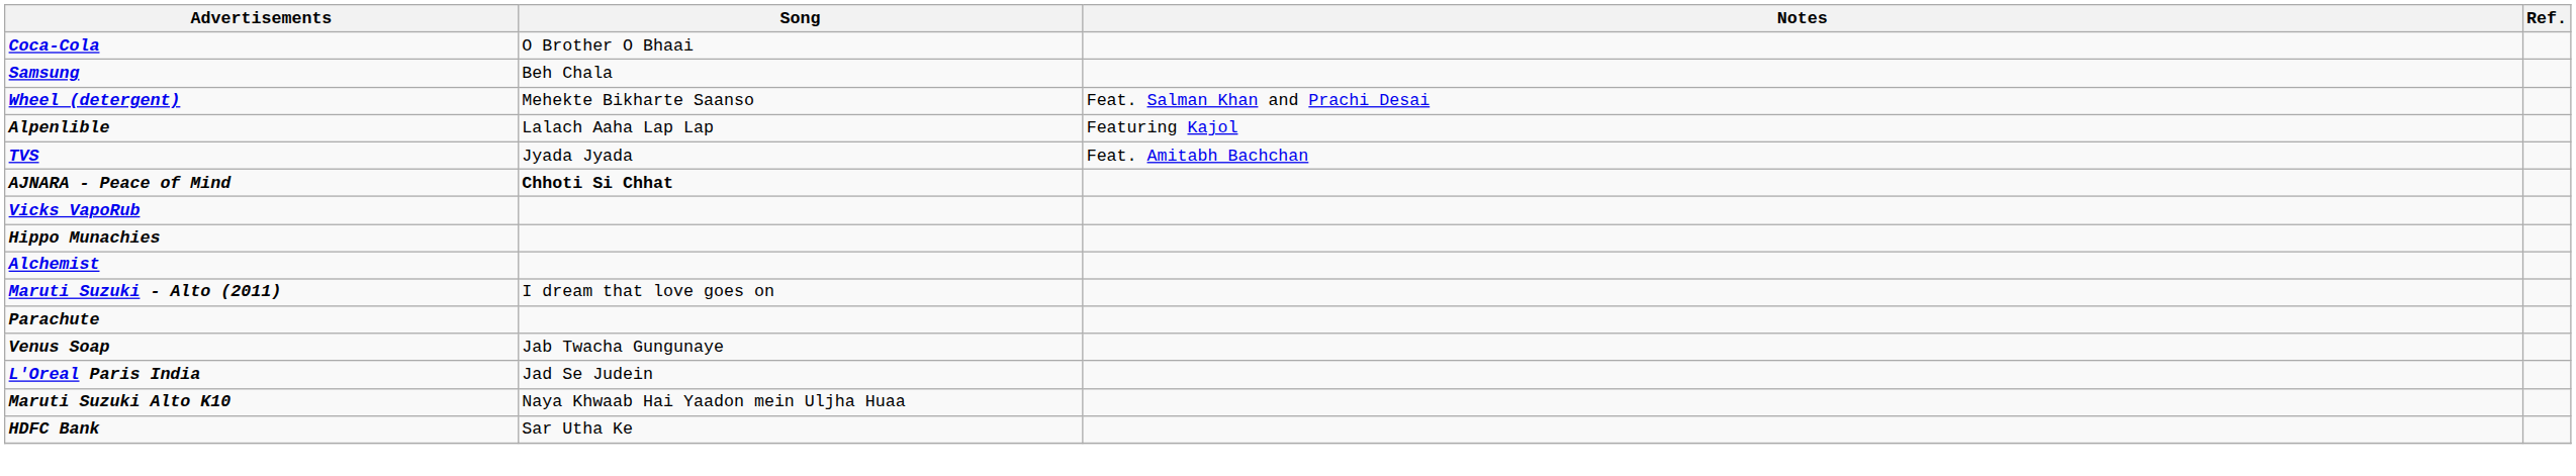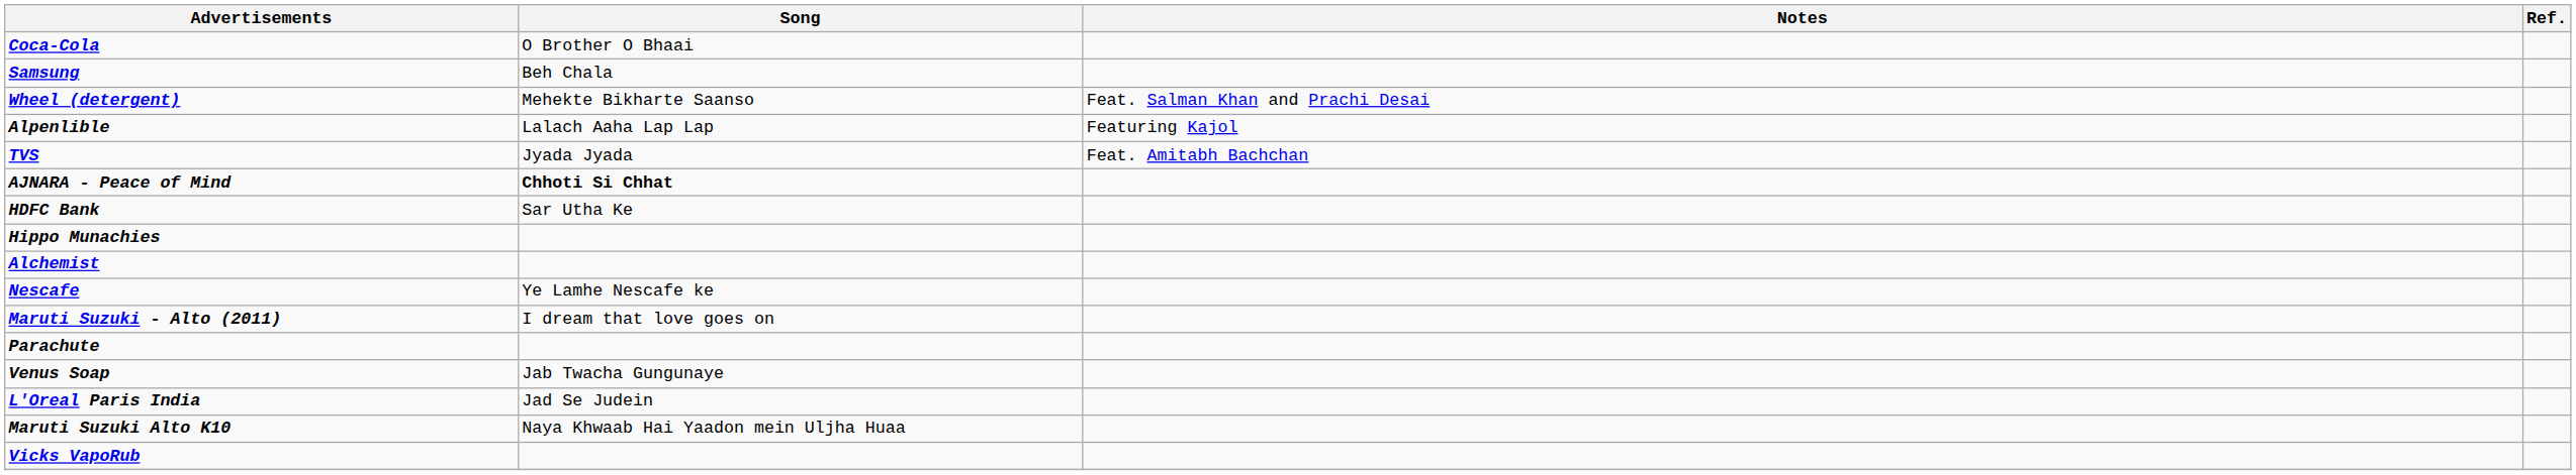rows swapped: Vicks VapoRub <-> HDFC Bank
+ row: Nescafe | Ye Lamhe Nescafe ke
